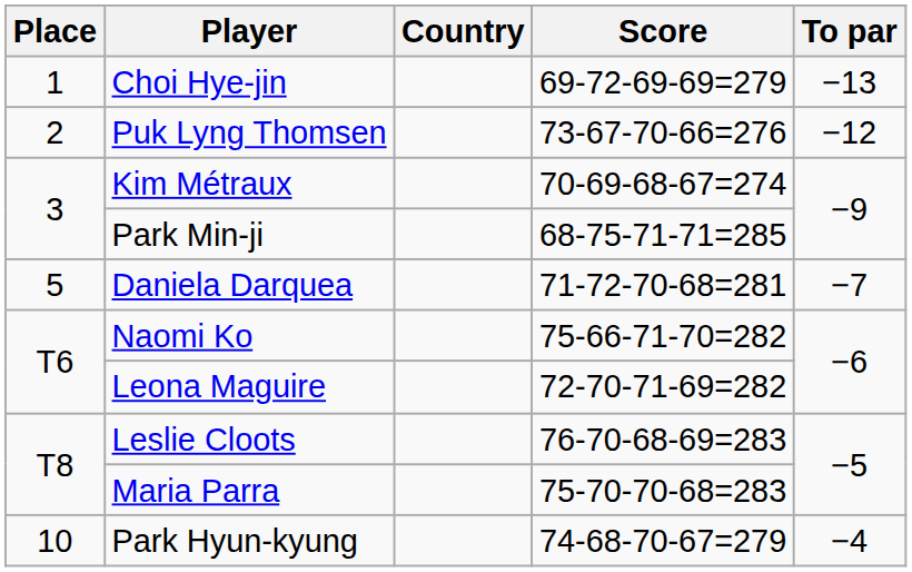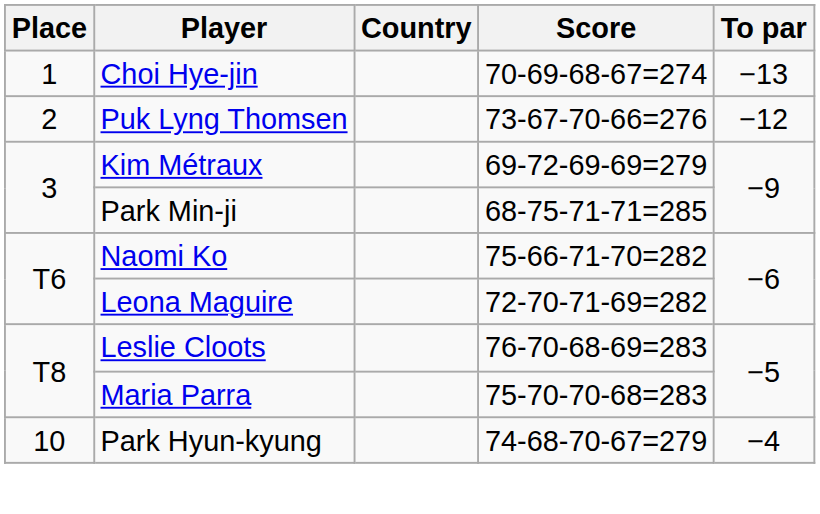Choi Hye-jin | Score: 69-72-69-69=279 -> 70-69-68-67=274
Kim Métraux | Score: 70-69-68-67=274 -> 69-72-69-69=279
- row: 5 | Daniela Darquea | 71-72-70-68=281 | −7
